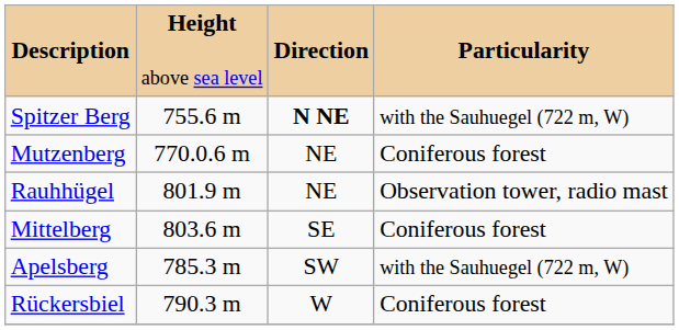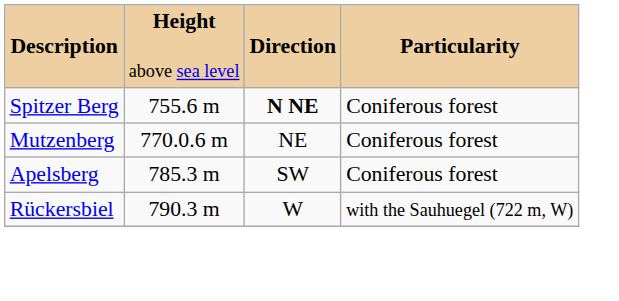Spitzer Berg | column 4: with the Sauhuegel (722 m, W) -> Coniferous forest
- row: Rauhhügel | 801.9 m | NE | Observation tower, radio mast
- row: Mittelberg | 803.6 m | SE | Coniferous forest
Apelsberg | column 4: with the Sauhuegel (722 m, W) -> Coniferous forest
Rückersbiel | column 4: Coniferous forest -> with the Sauhuegel (722 m, W)
